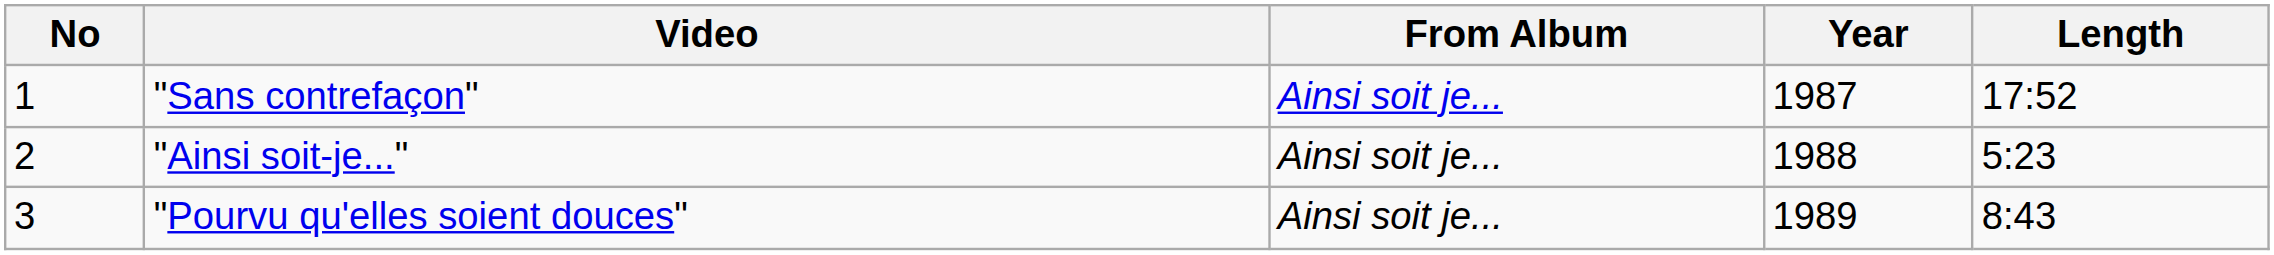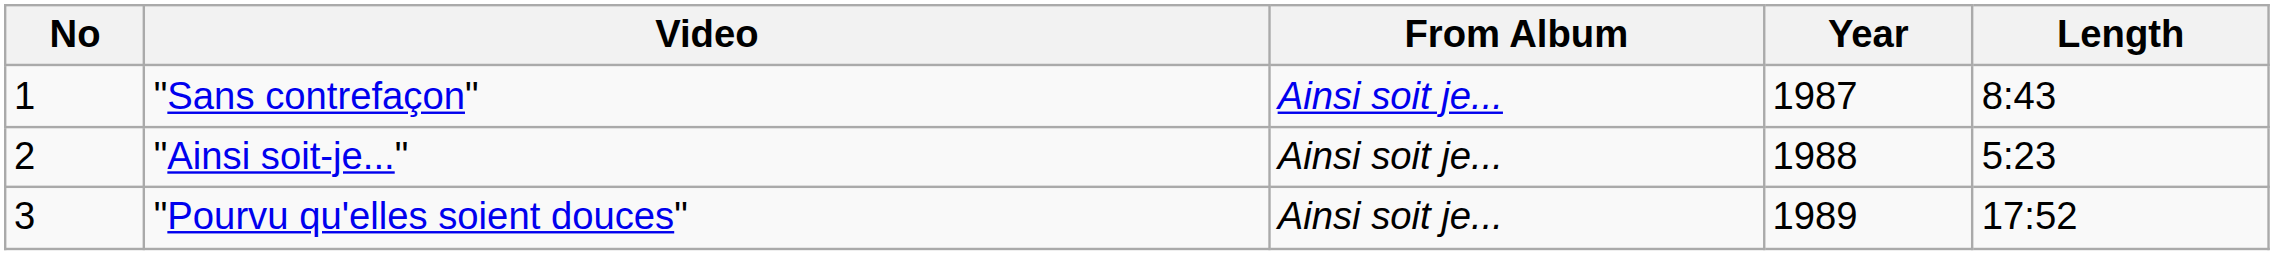"Sans contrefaçon" | Length: 17:52 -> 8:43
"Pourvu qu'elles soient douces" | Length: 8:43 -> 17:52
